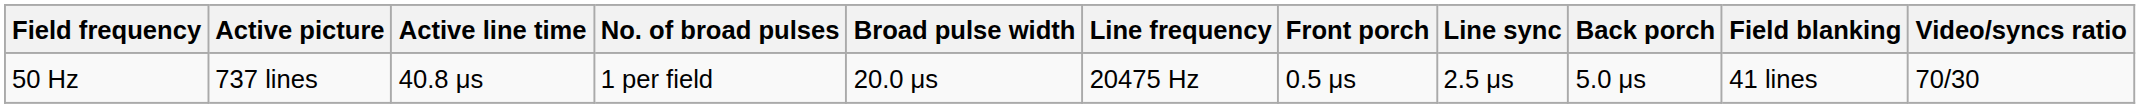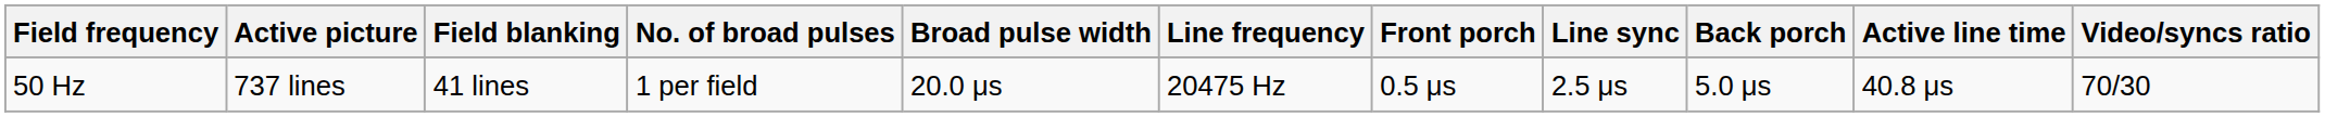columns swapped: Field blanking <-> Active line time
